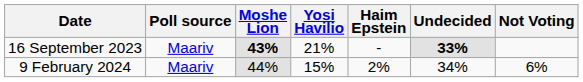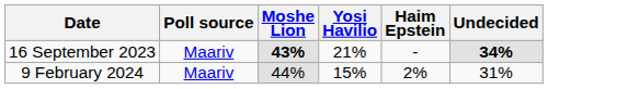- column: Not Voting | 6%
16 September 2023 | Undecided: 33% -> 34%
9 February 2024 | Undecided: 34% -> 31%
